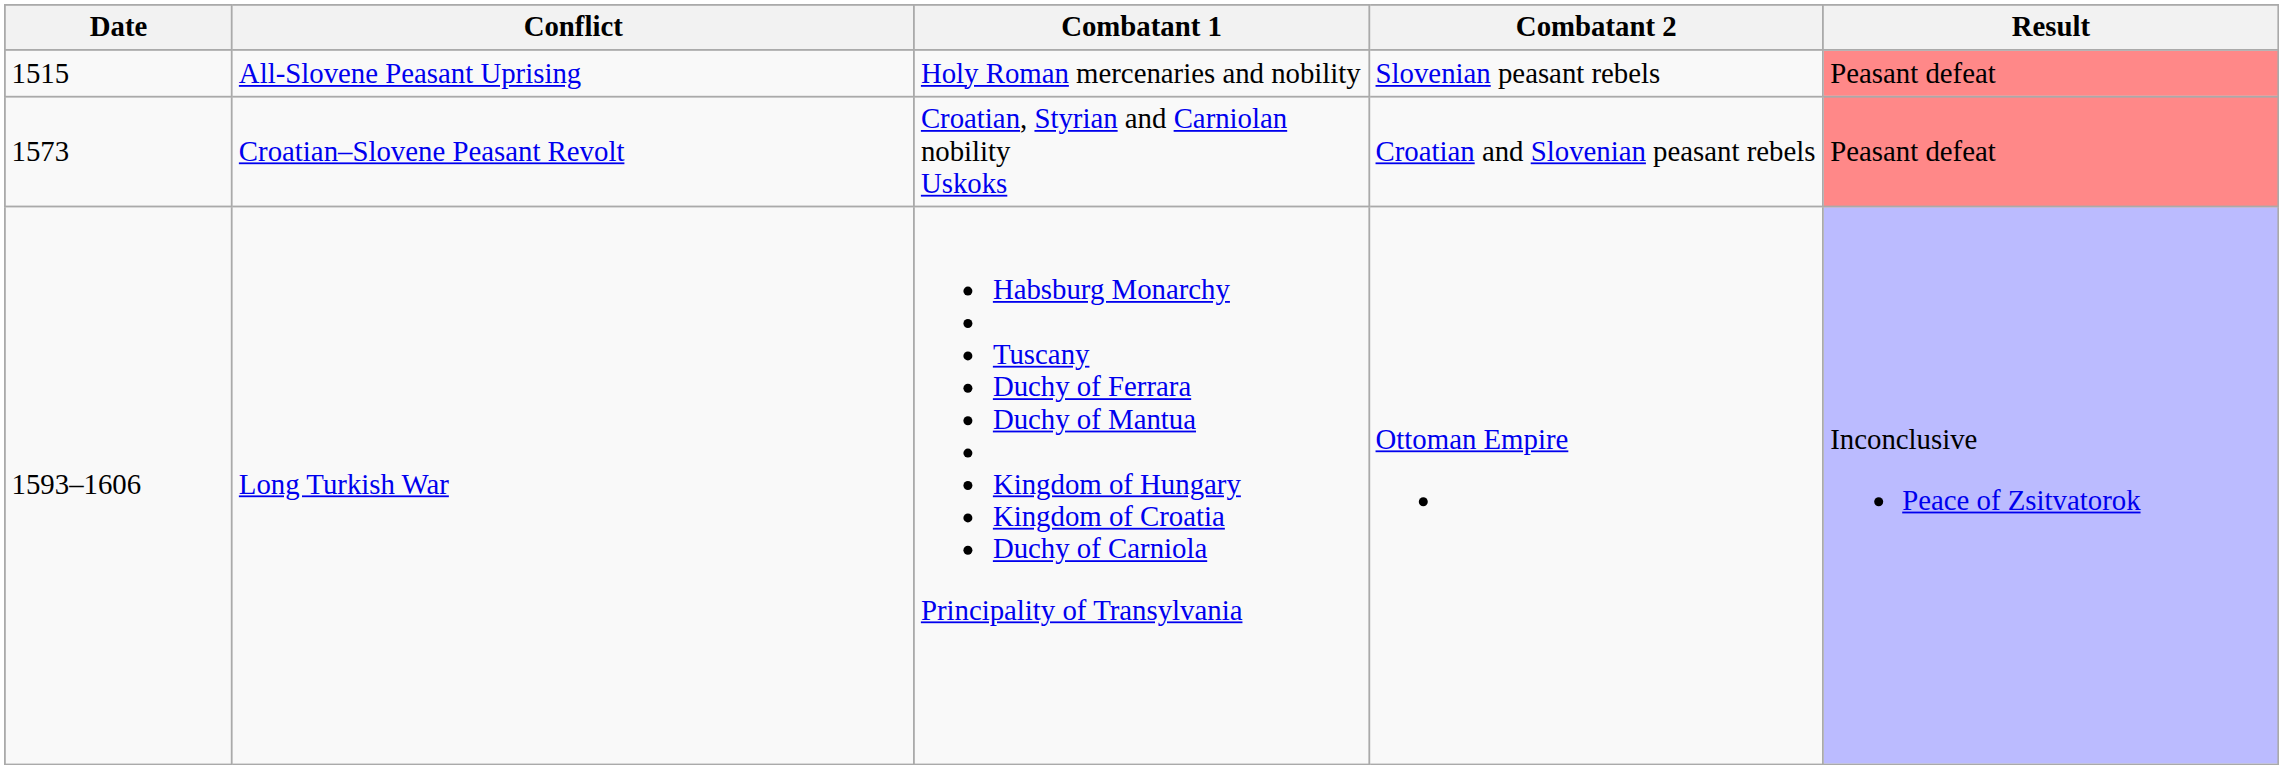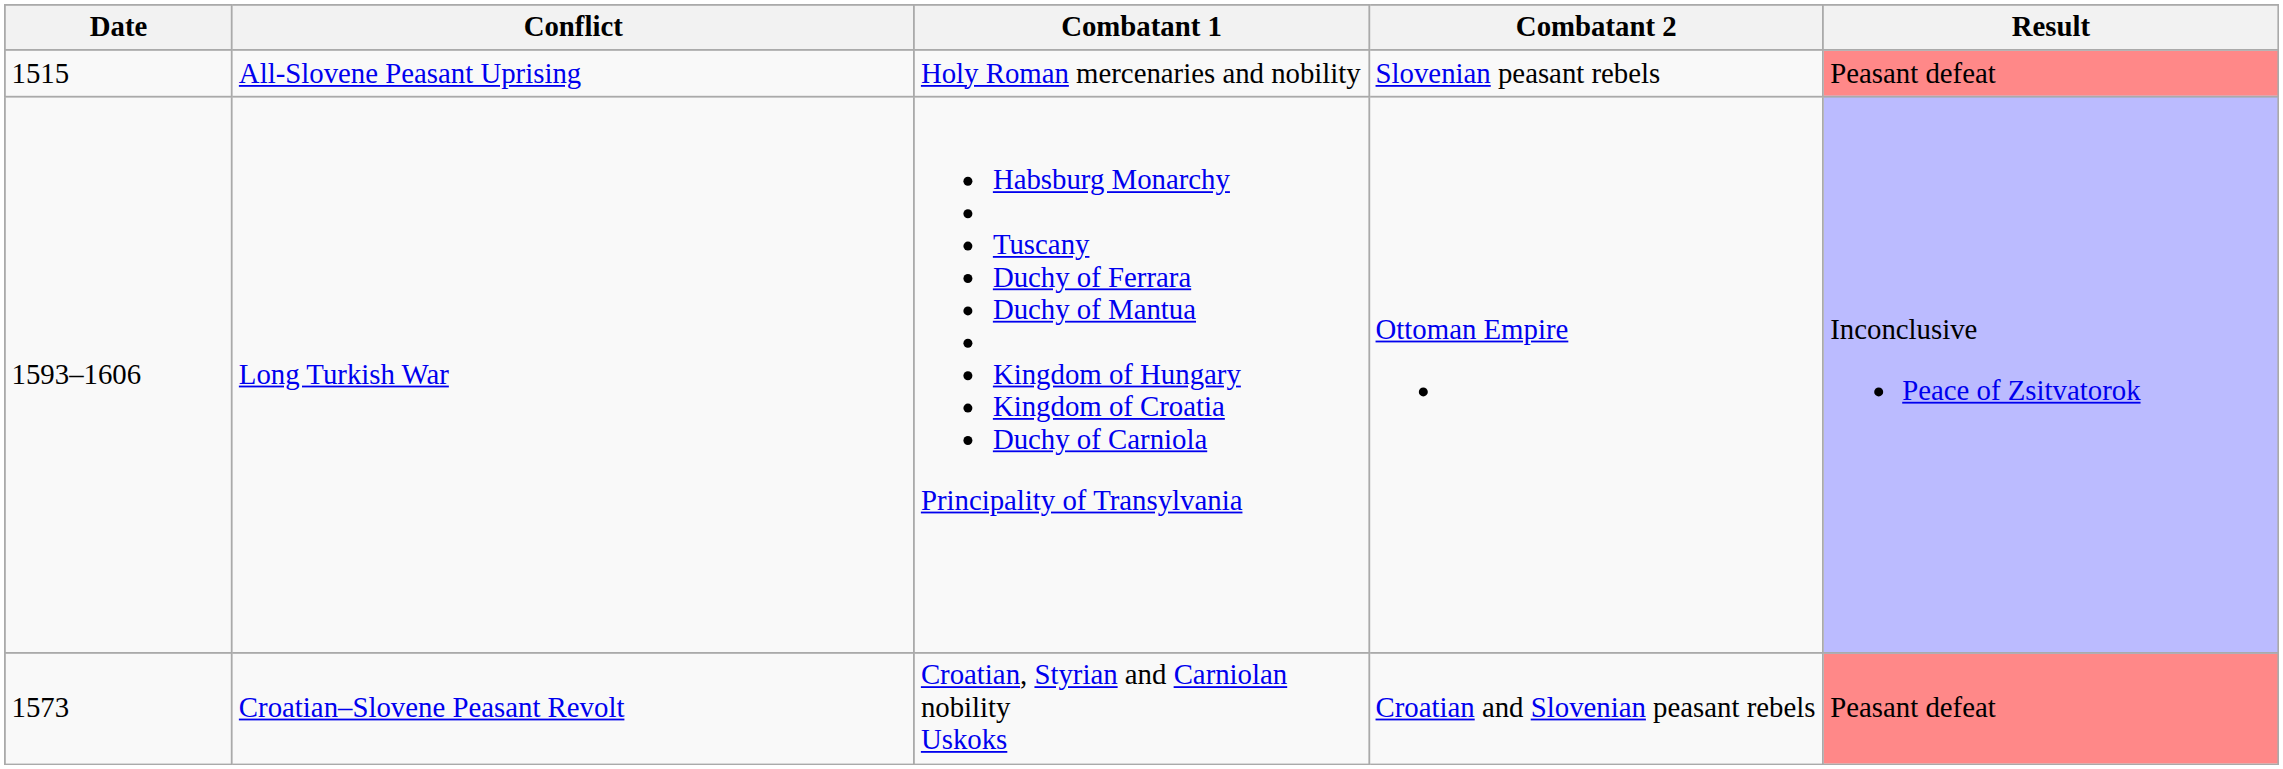rows swapped: Croatian–Slovene Peasant Revolt <-> Long Turkish War
